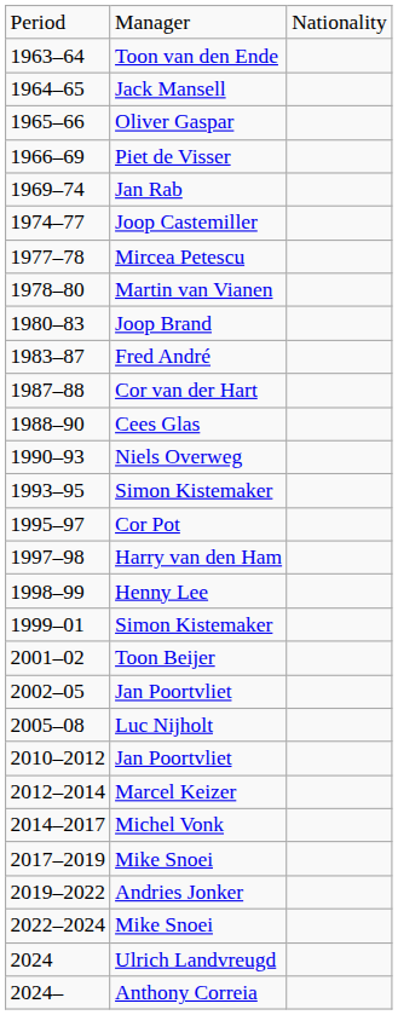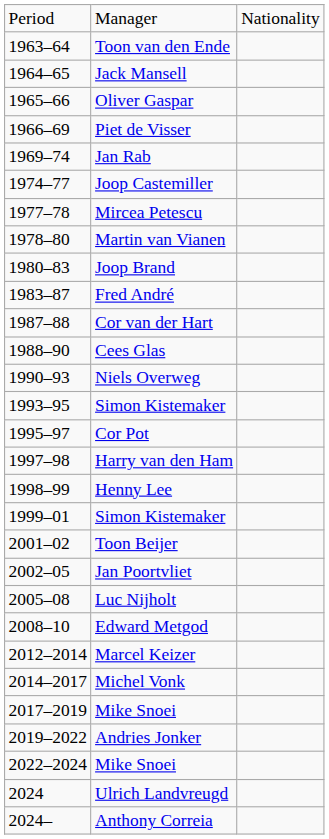+ row: 2008–10 | Edward Metgod
- row: 2010–2012 | Jan Poortvliet
